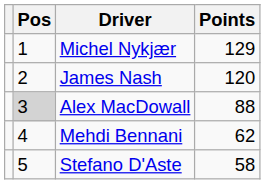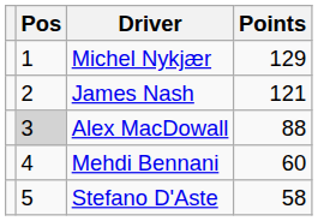James Nash | Points: 120 -> 121
Mehdi Bennani | Points: 62 -> 60
